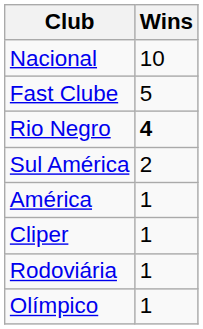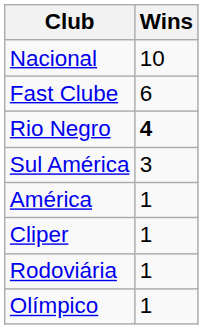Fast Clube | Wins: 5 -> 6
Sul América | Wins: 2 -> 3
